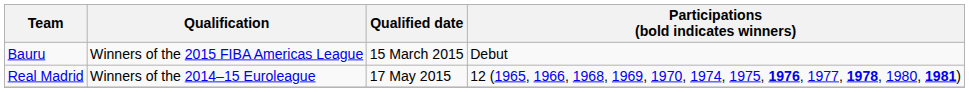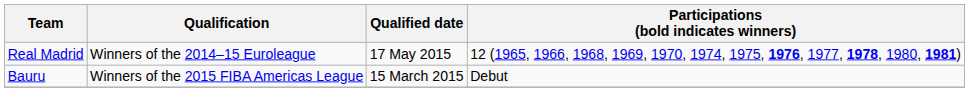rows swapped: Real Madrid <-> Bauru
